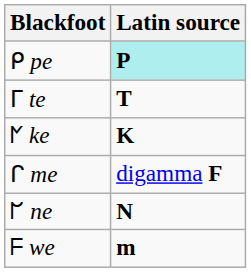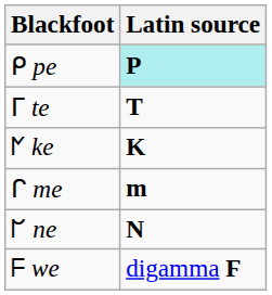ᒋ me | Latin source: digamma Ϝ -> m
ᖴ we | Latin source: m -> digamma Ϝ
